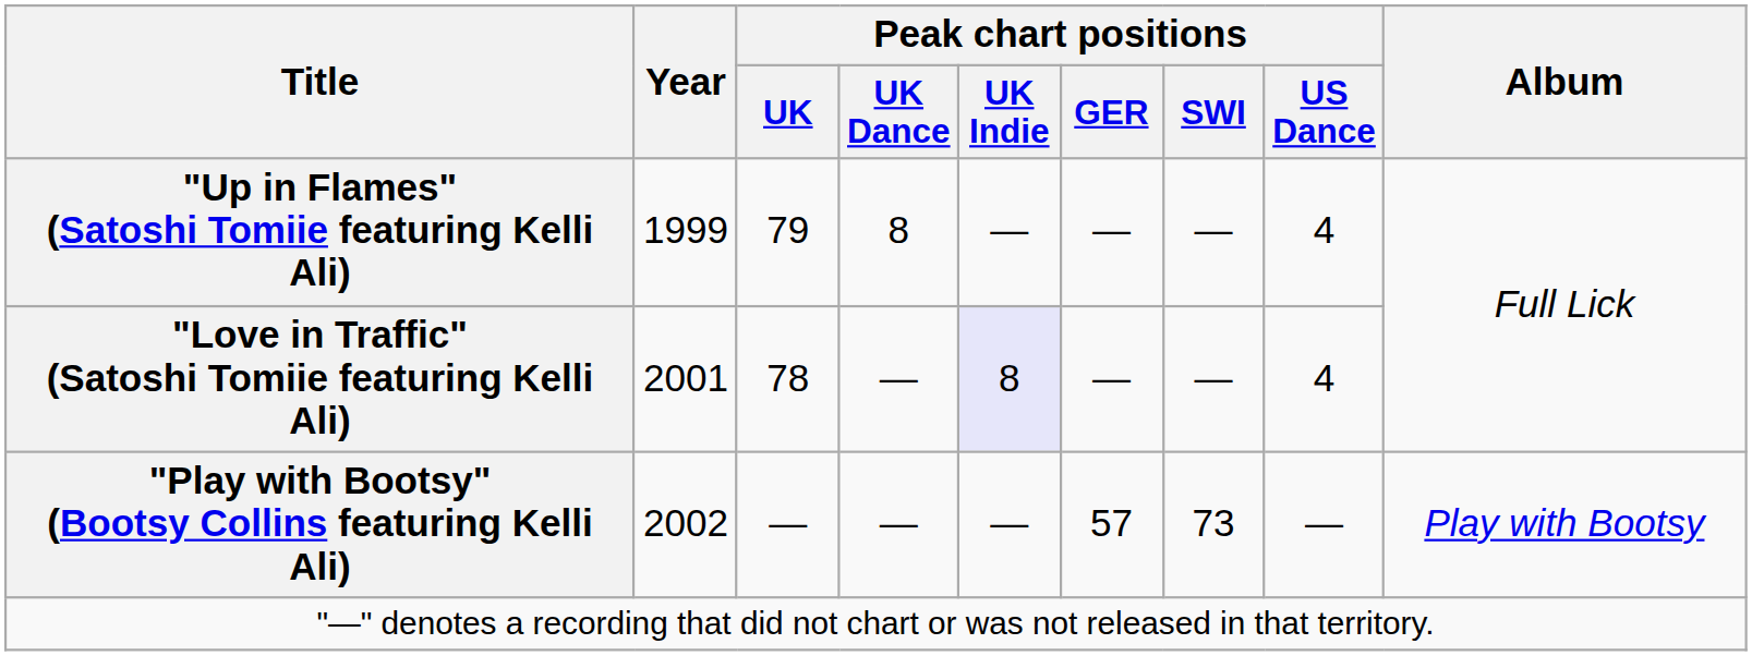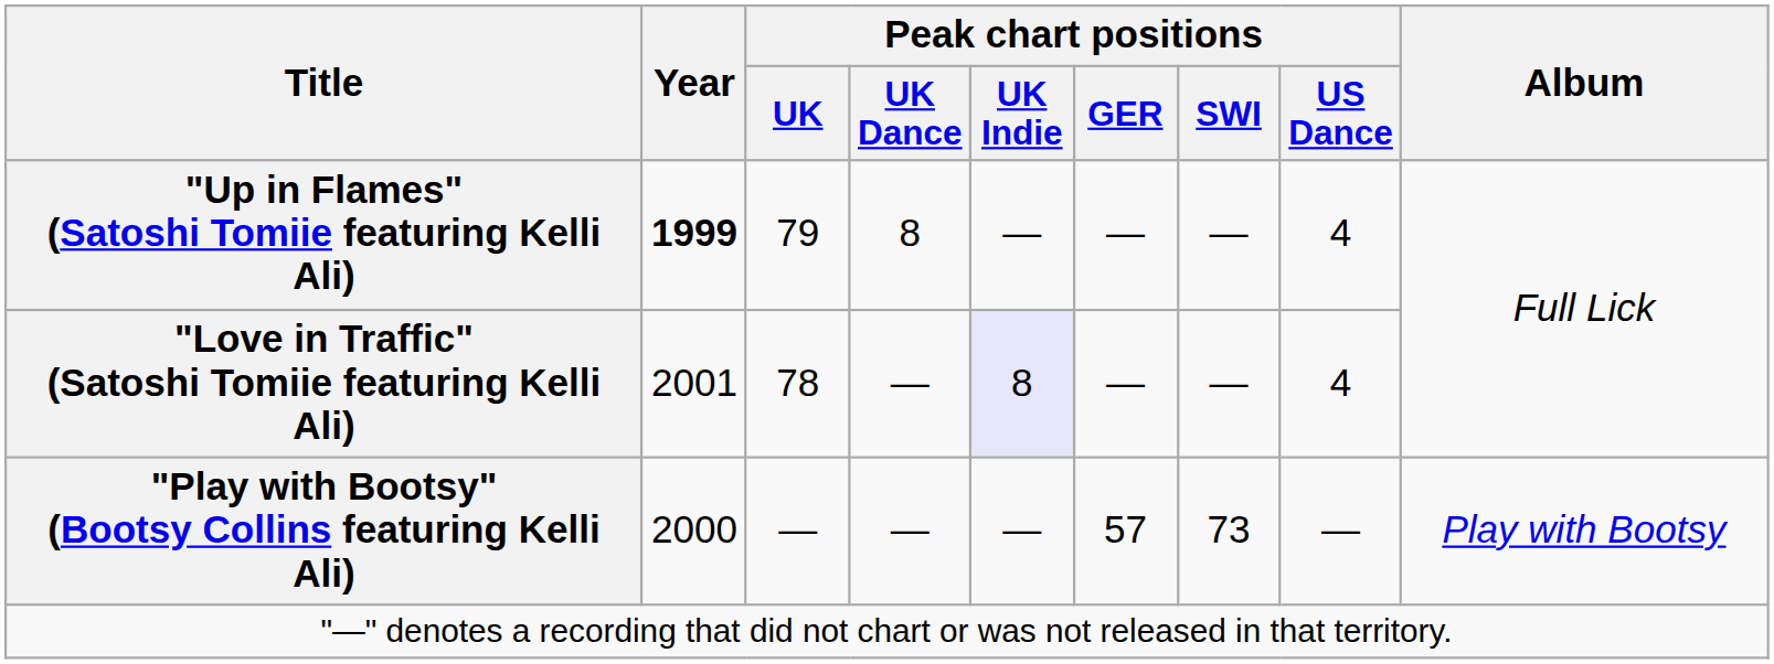"Up in Flames" (Satoshi Tomiie featuring Kelli Ali) | Year: normal -> bold
"Play with Bootsy" (Bootsy Collins featuring Kelli Ali) | Year: 2002 -> 2000
